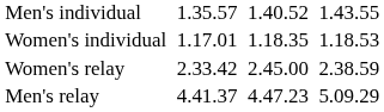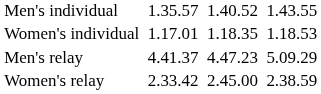rows swapped: Men's relay <-> Women's relay
